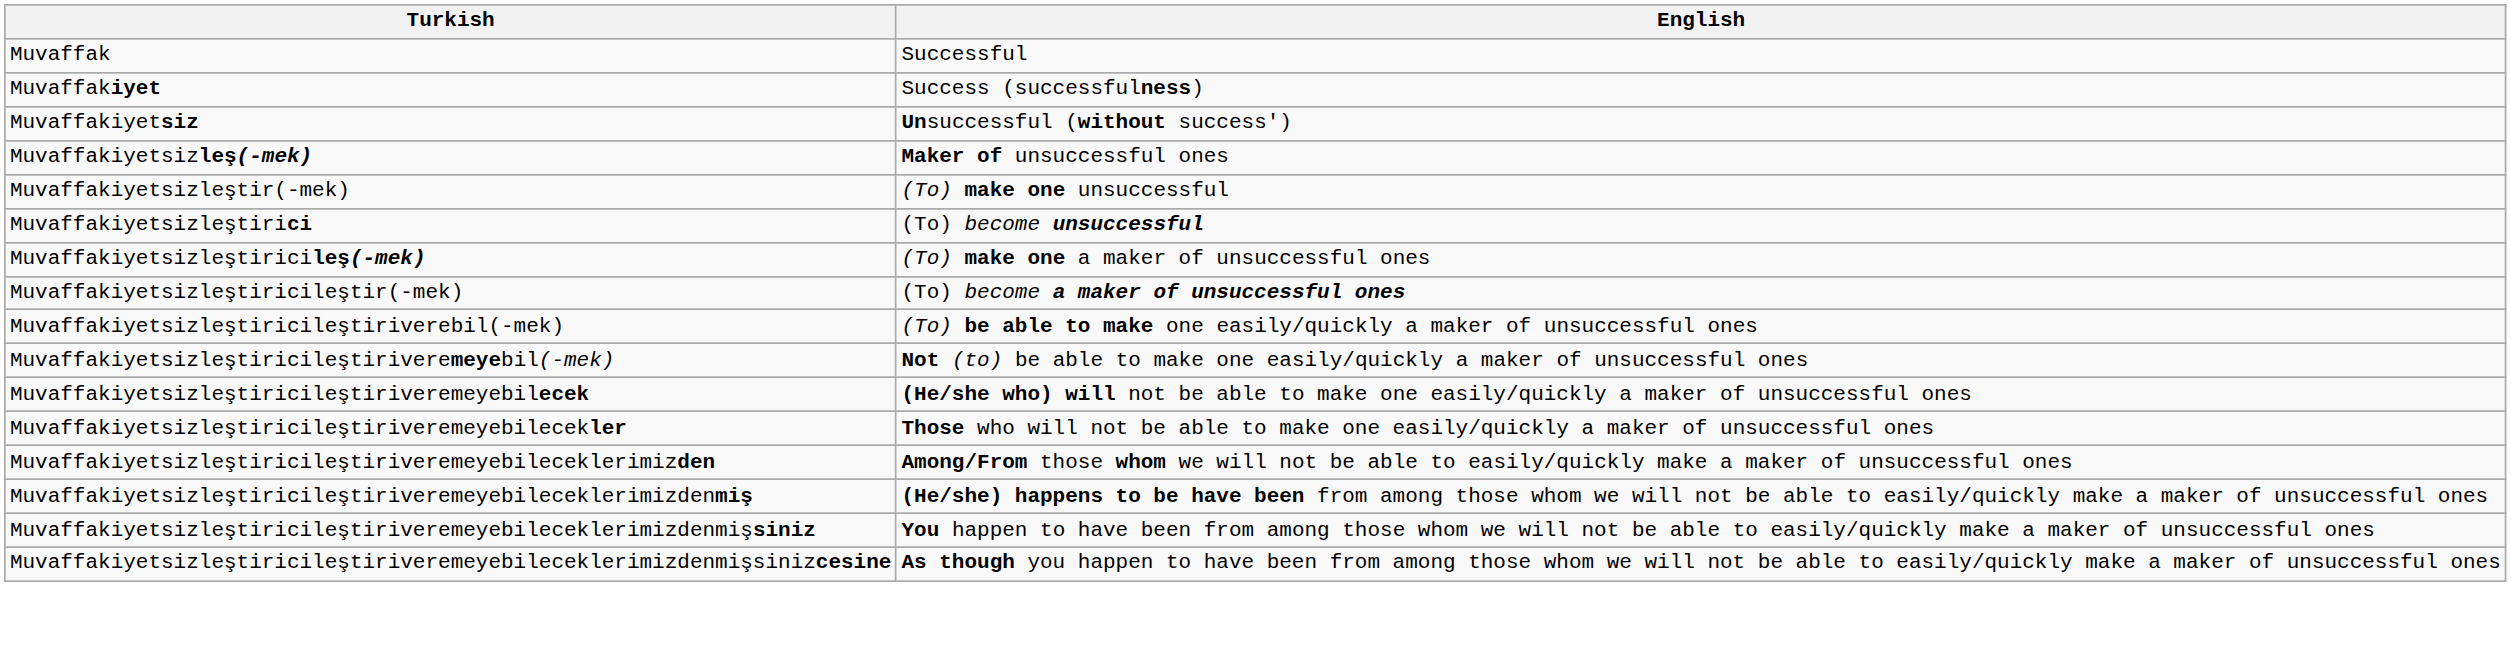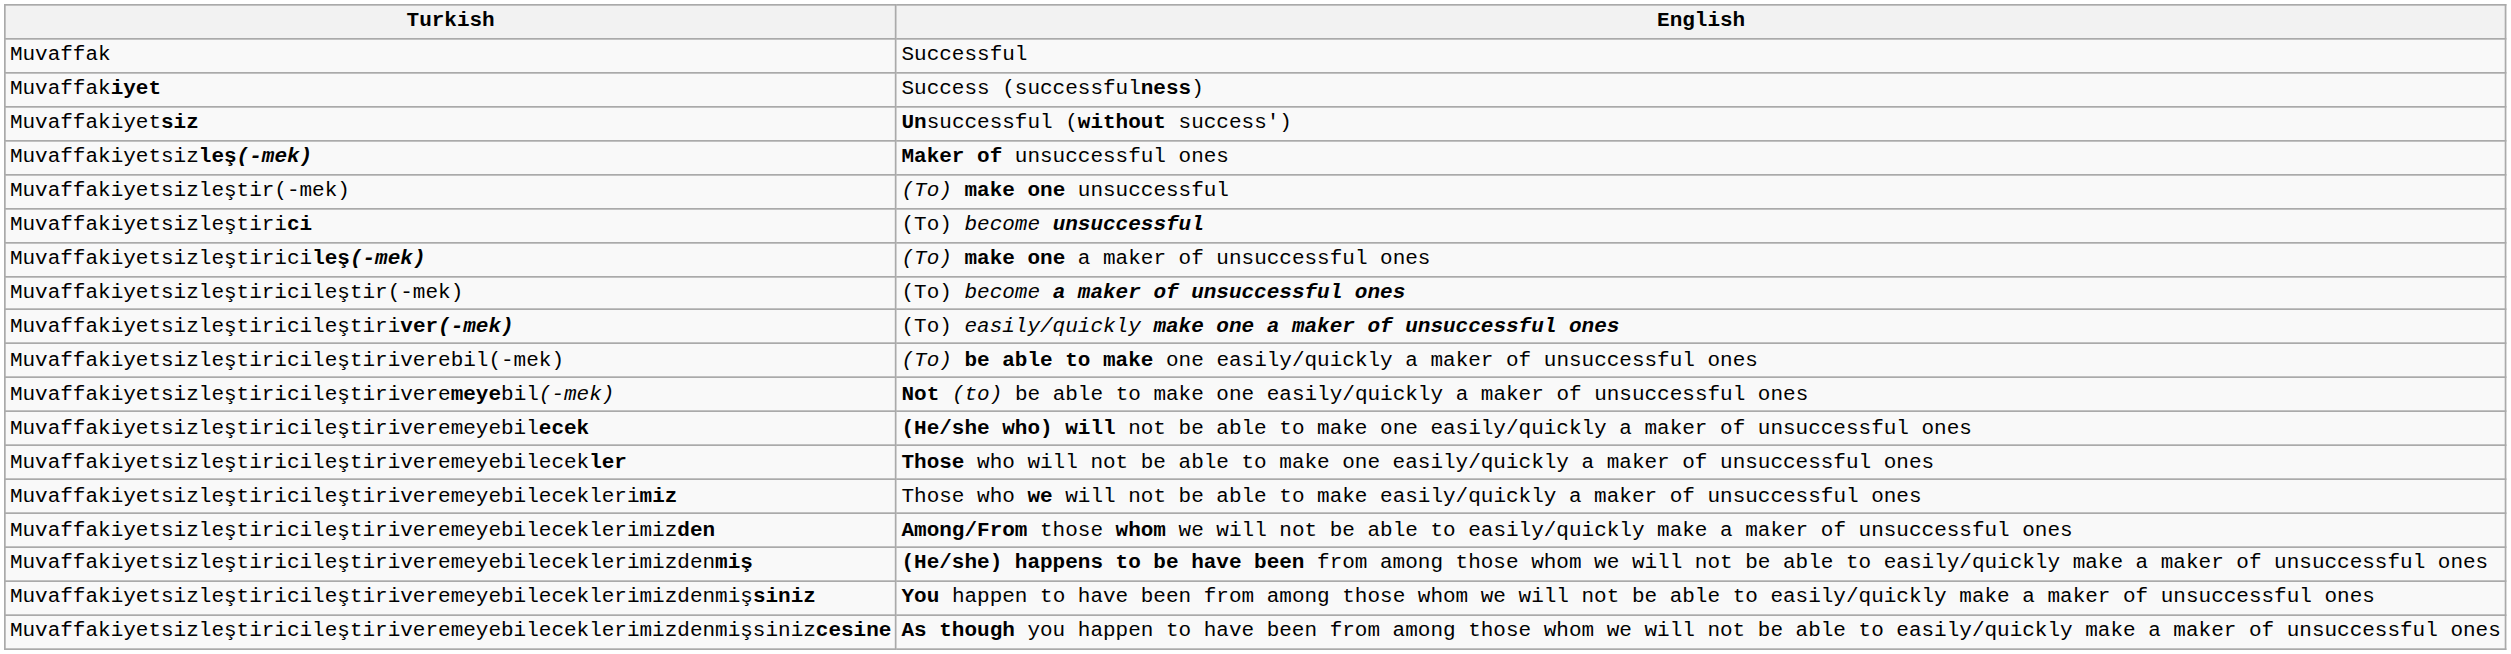+ row: Muvaffakiyetsizleştiricileştiriver(-mek) | (To) easily/quickly make one a maker of unsuccessful ones
+ row: Muvaffakiyetsizleştiricileştiriveremeyebileceklerimiz | Those who we will not be able to make easily/quickly a maker of unsuccessful ones
